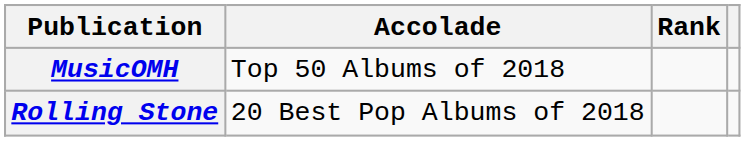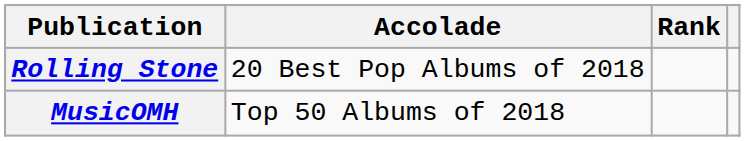rows swapped: MusicOMH <-> Rolling Stone
